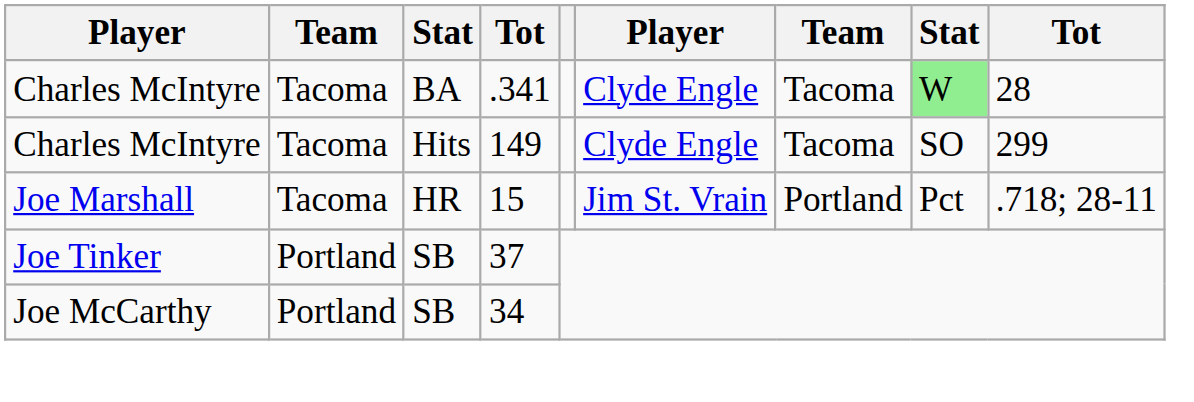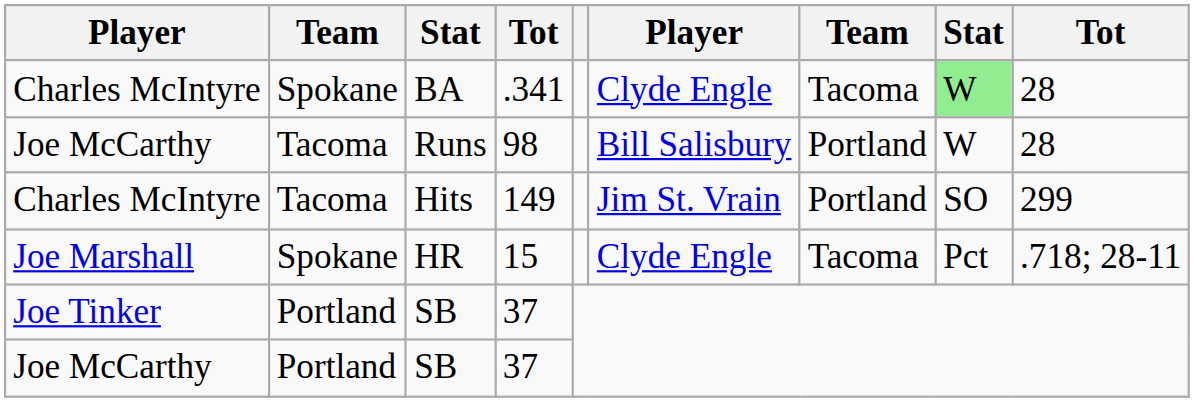BA | column 2: Tacoma -> Spokane
+ row: Joe McCarthy | Tacoma | Runs | 98 | Bill Salisbury | Portland | W | 28
Hits | column 6: Clyde Engle -> Jim St. Vrain
Hits | column 7: Tacoma -> Portland
HR | column 2: Tacoma -> Spokane
HR | column 6: Jim St. Vrain -> Clyde Engle
HR | column 7: Portland -> Tacoma
Joe McCarthy / SB | column 4: 34 -> 37
